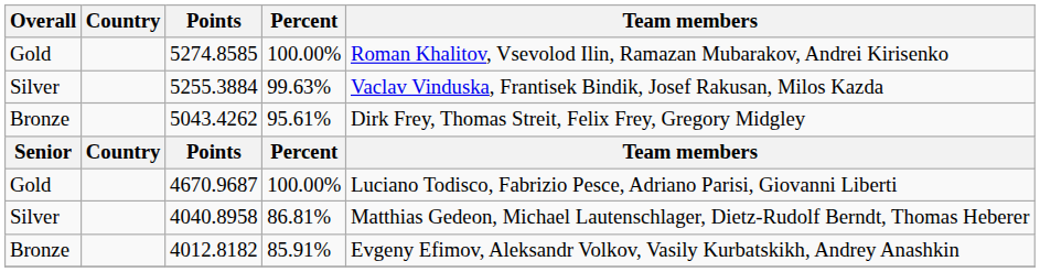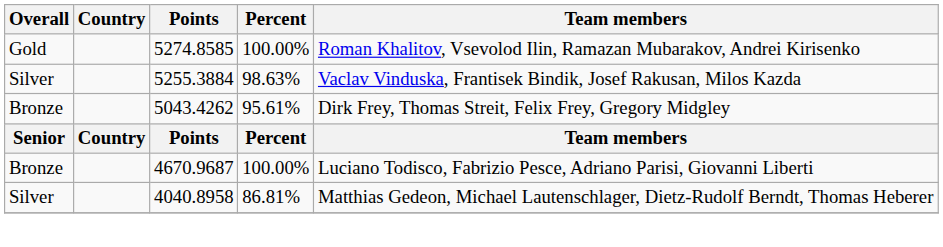5255.3884 | Percent: 99.63% -> 98.63%
4670.9687 | Overall: Gold -> Bronze
- row: Bronze | 4012.8182 | 85.91% | Evgeny Efimov, Aleksandr Volkov, Vasily Kurbatskikh, Andrey Anashkin
